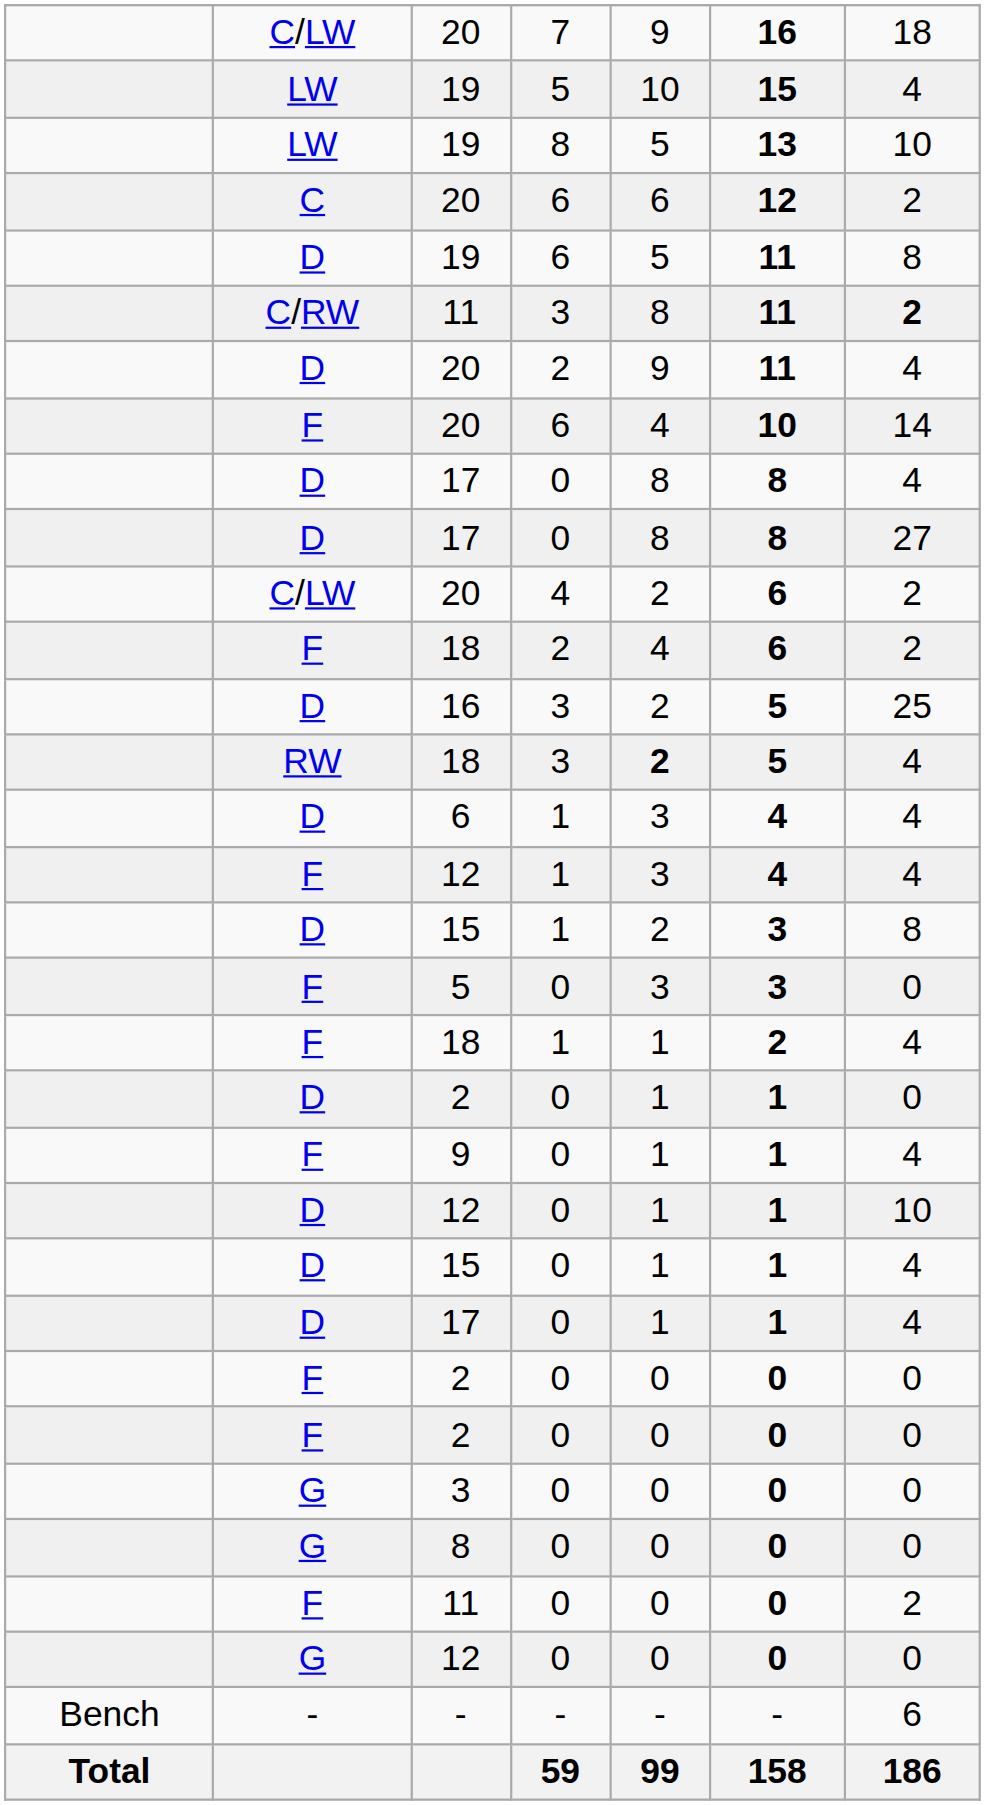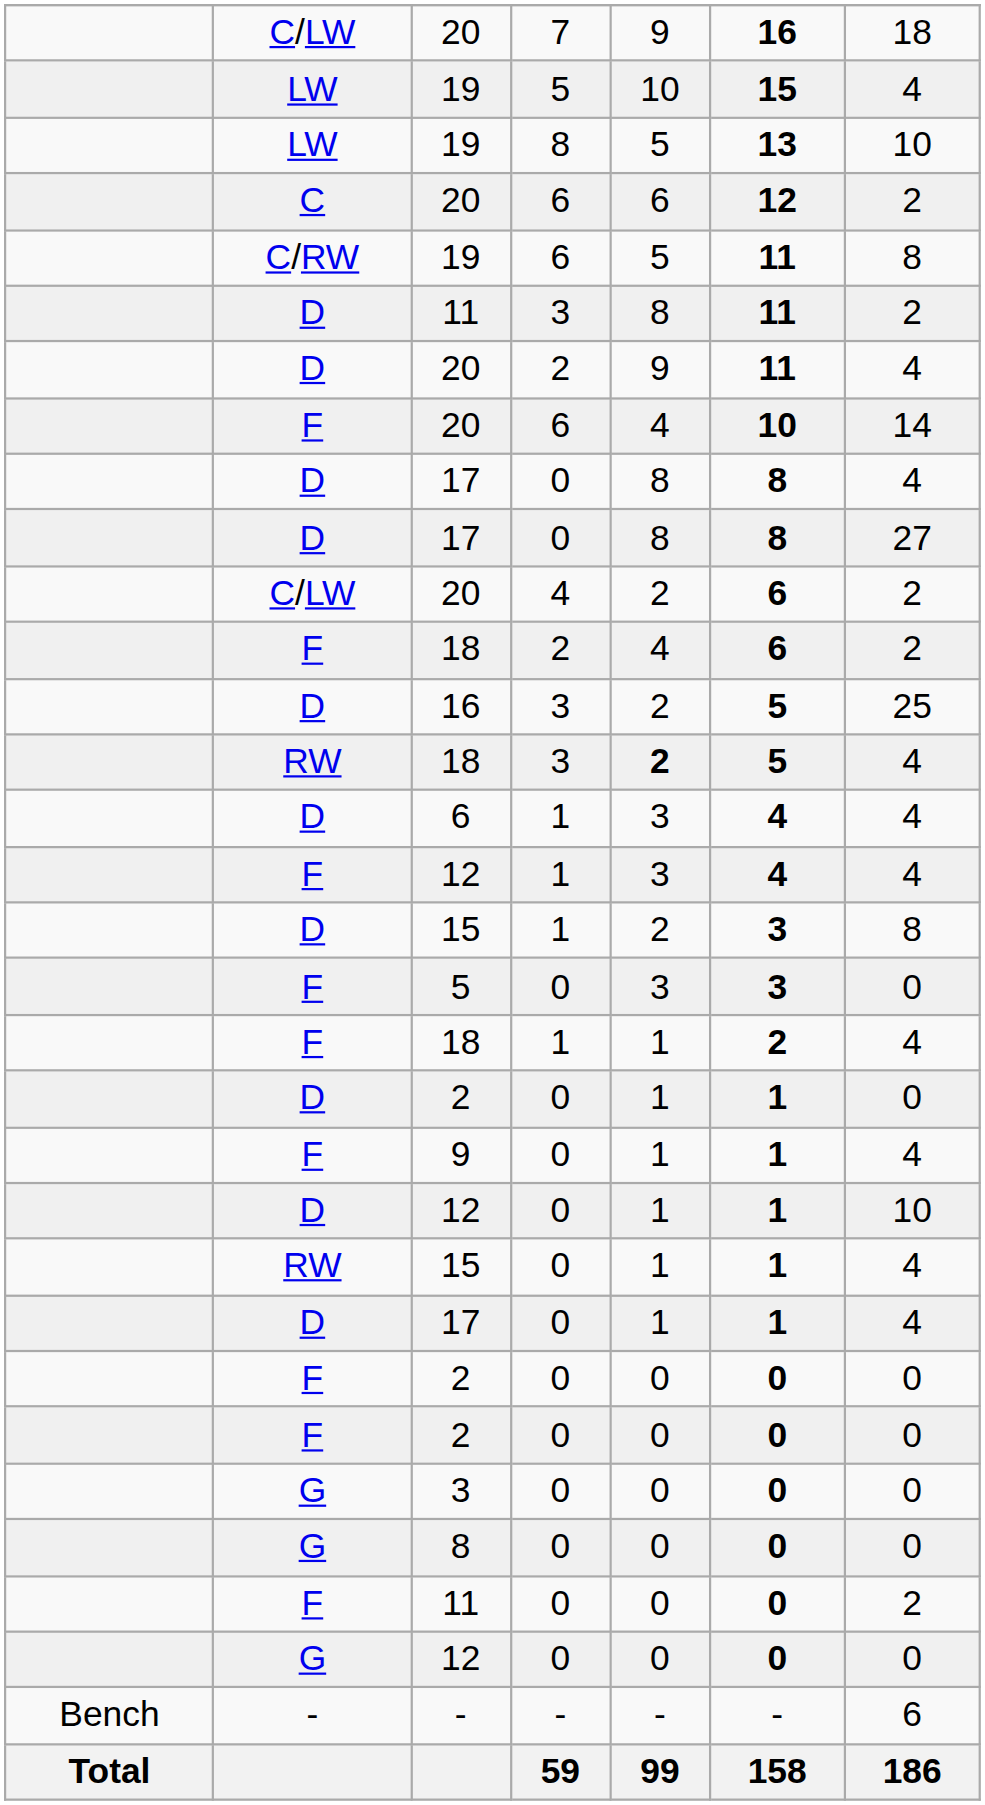19 / 6 | column 2: D -> C/RW
11 / 3 | column 2: C/RW -> D
11 / 3 | column 7: bold -> normal
15 / 0 | column 2: D -> RW
